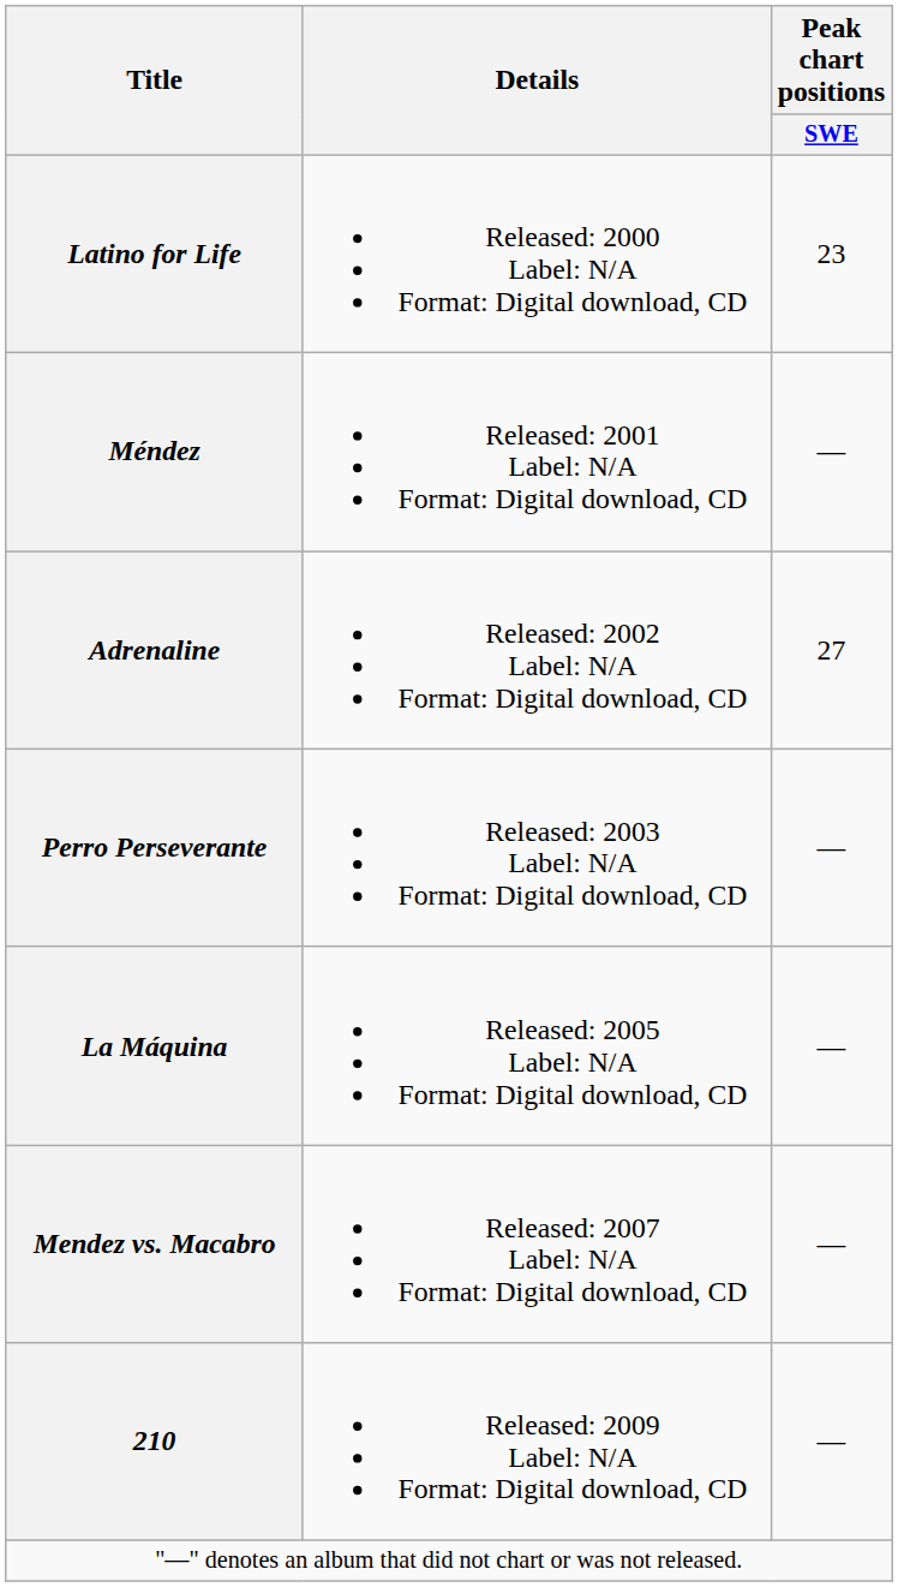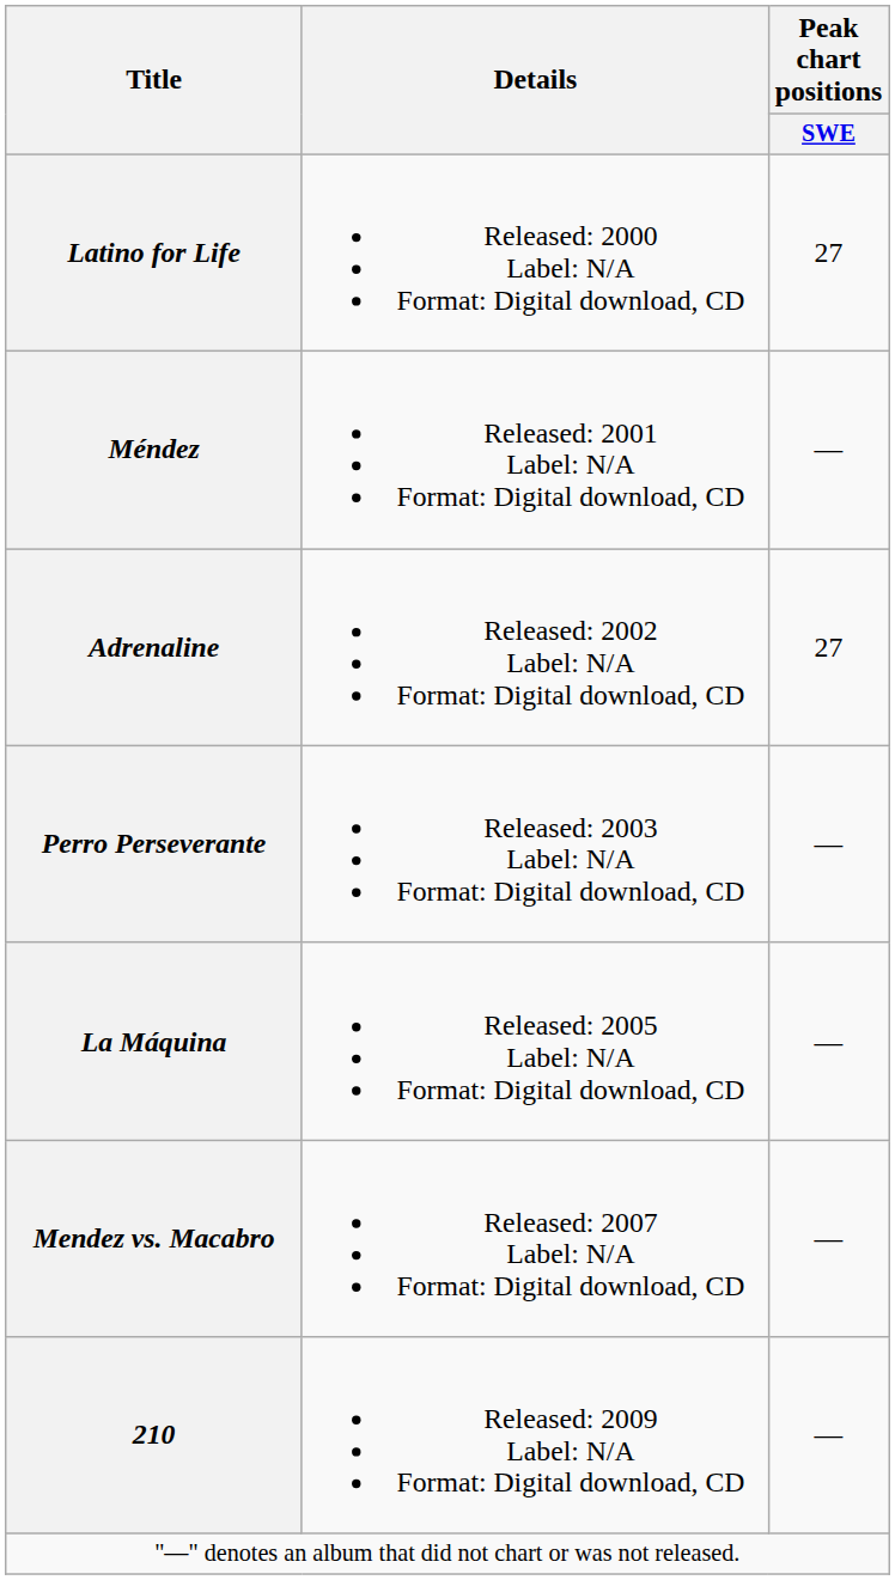Latino for Life | Peak chart positions / SWE: 23 -> 27
